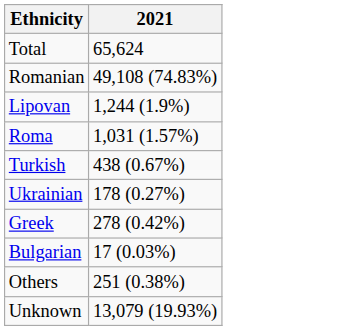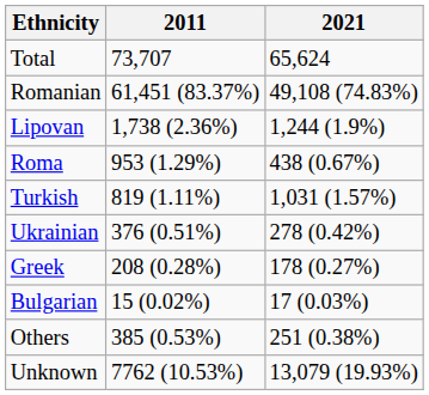+ column: 2011 | 73,707 | 61,451 (83.37%) | 1,738 (2.36%) | 953 (1.29%) | 819 (1.11%) | 376 (0.51%) | 208 (0.28%) | 15 (0.02%) | 385 (0.53%) | 7762 (10.53%)
Roma | 2021: 1,031 (1.57%) -> 438 (0.67%)
Turkish | 2021: 438 (0.67%) -> 1,031 (1.57%)
Ukrainian | 2021: 178 (0.27%) -> 278 (0.42%)
Greek | 2021: 278 (0.42%) -> 178 (0.27%)
